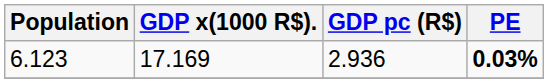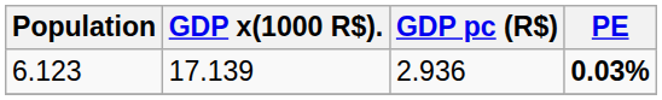6.123 | GDP x(1000 R$).: 17.169 -> 17.139
